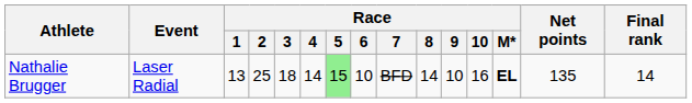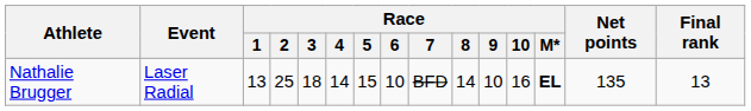Nathalie Brugger | Race / 5: lightgreen background -> no background
Nathalie Brugger | Final rank: 14 -> 13
